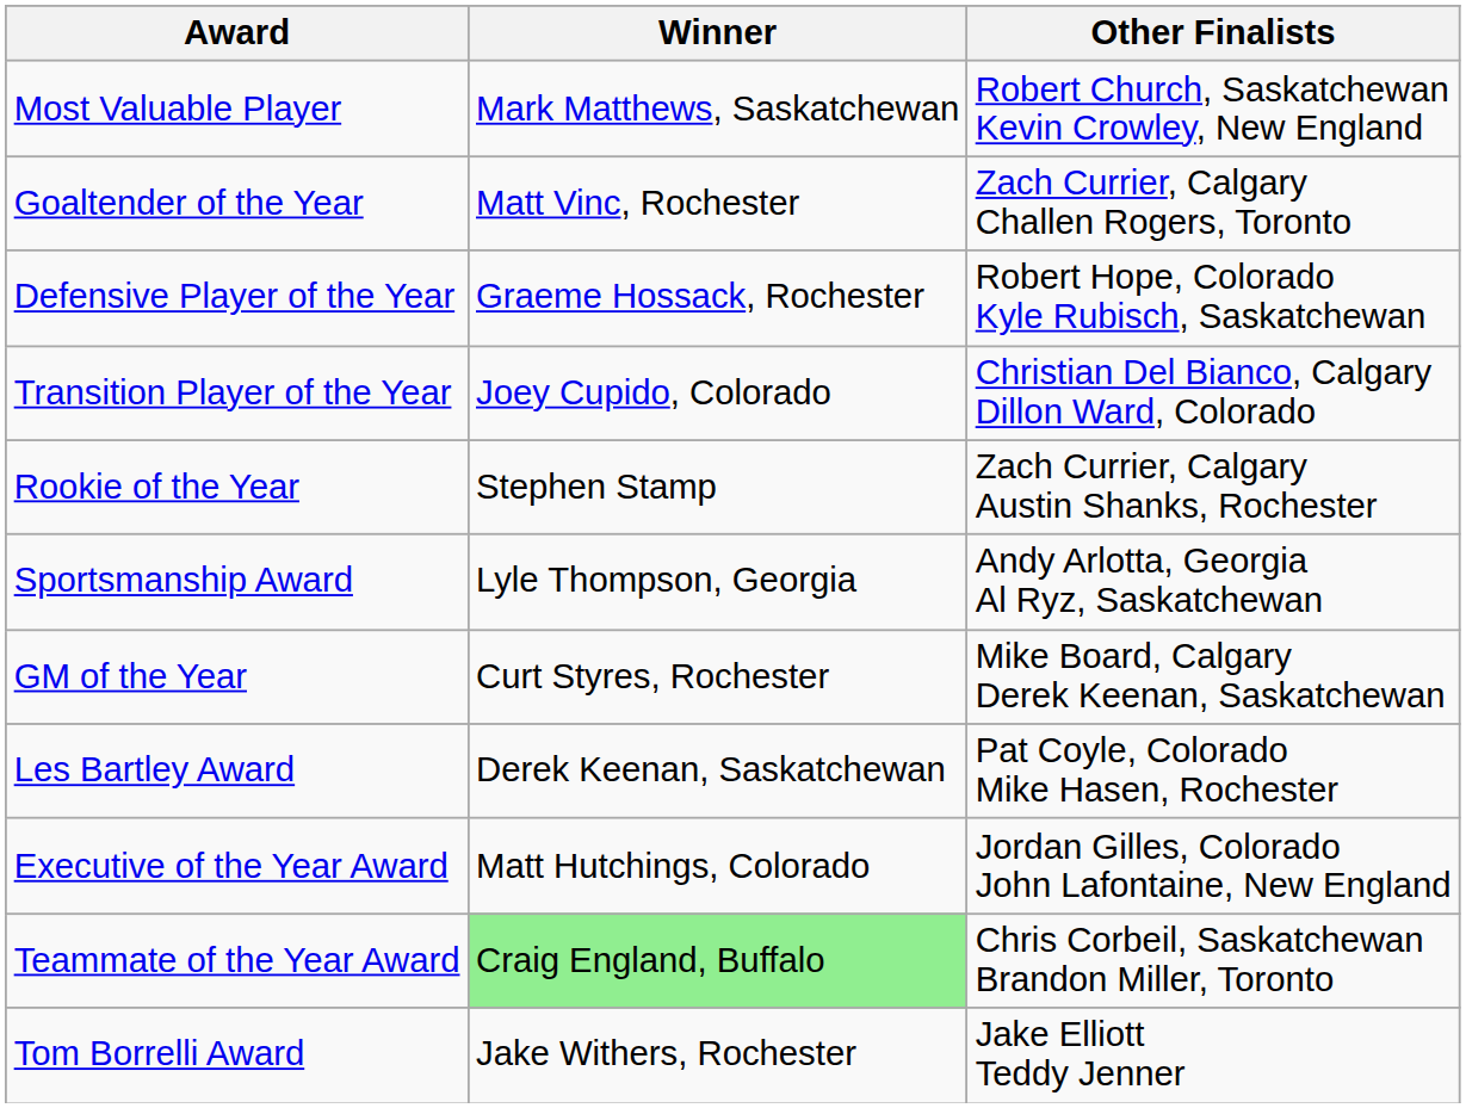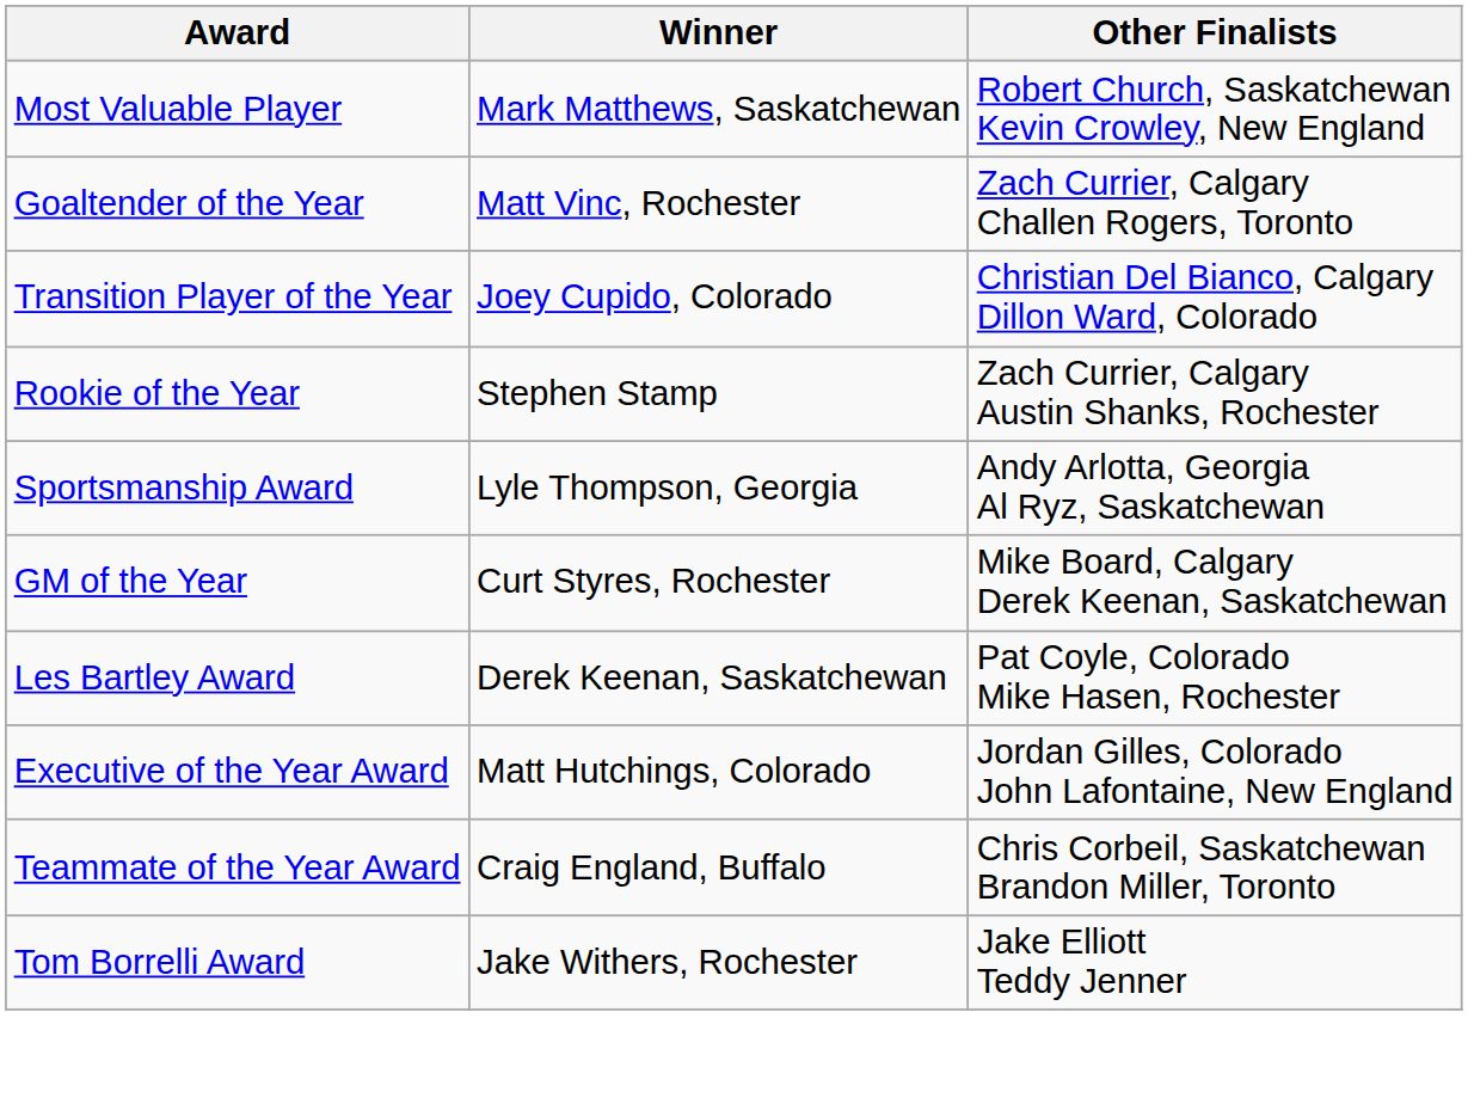- row: Defensive Player of the Year | Graeme Hossack, Rochester | Robert Hope, Colorado Kyle Rubisch, Saskatchewan
Teammate of the Year Award | Winner: lightgreen background -> no background
